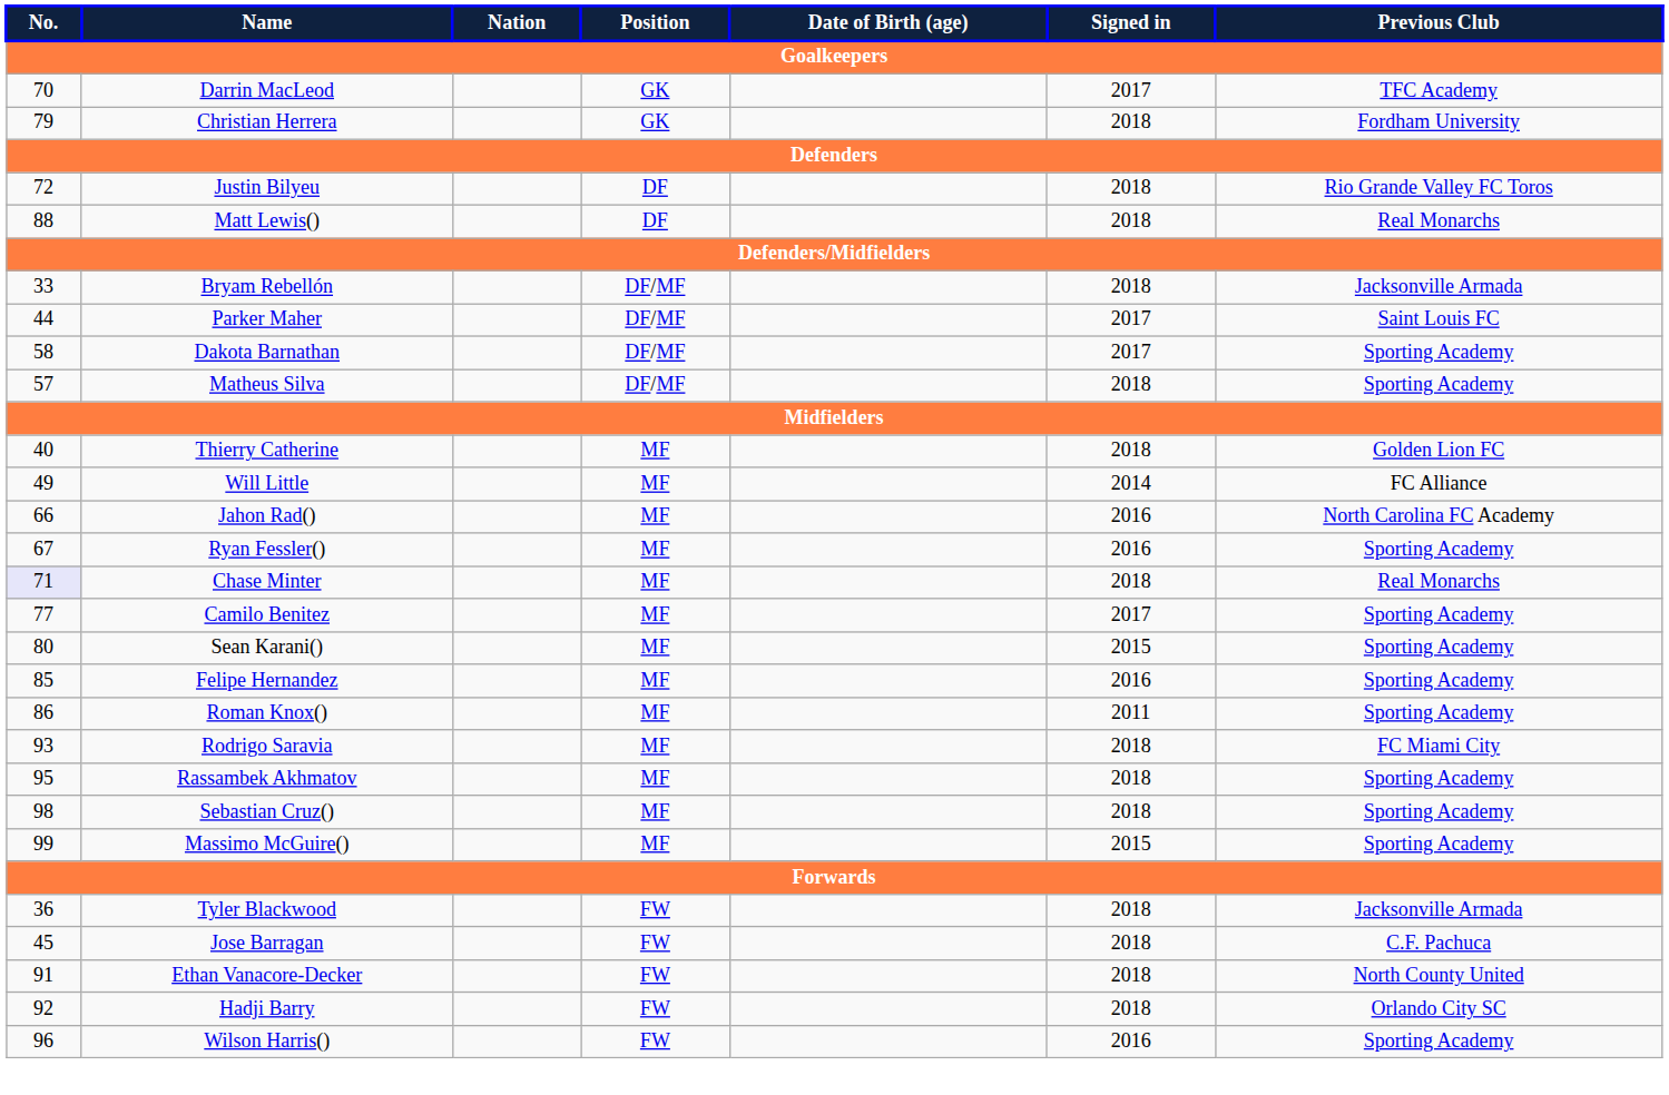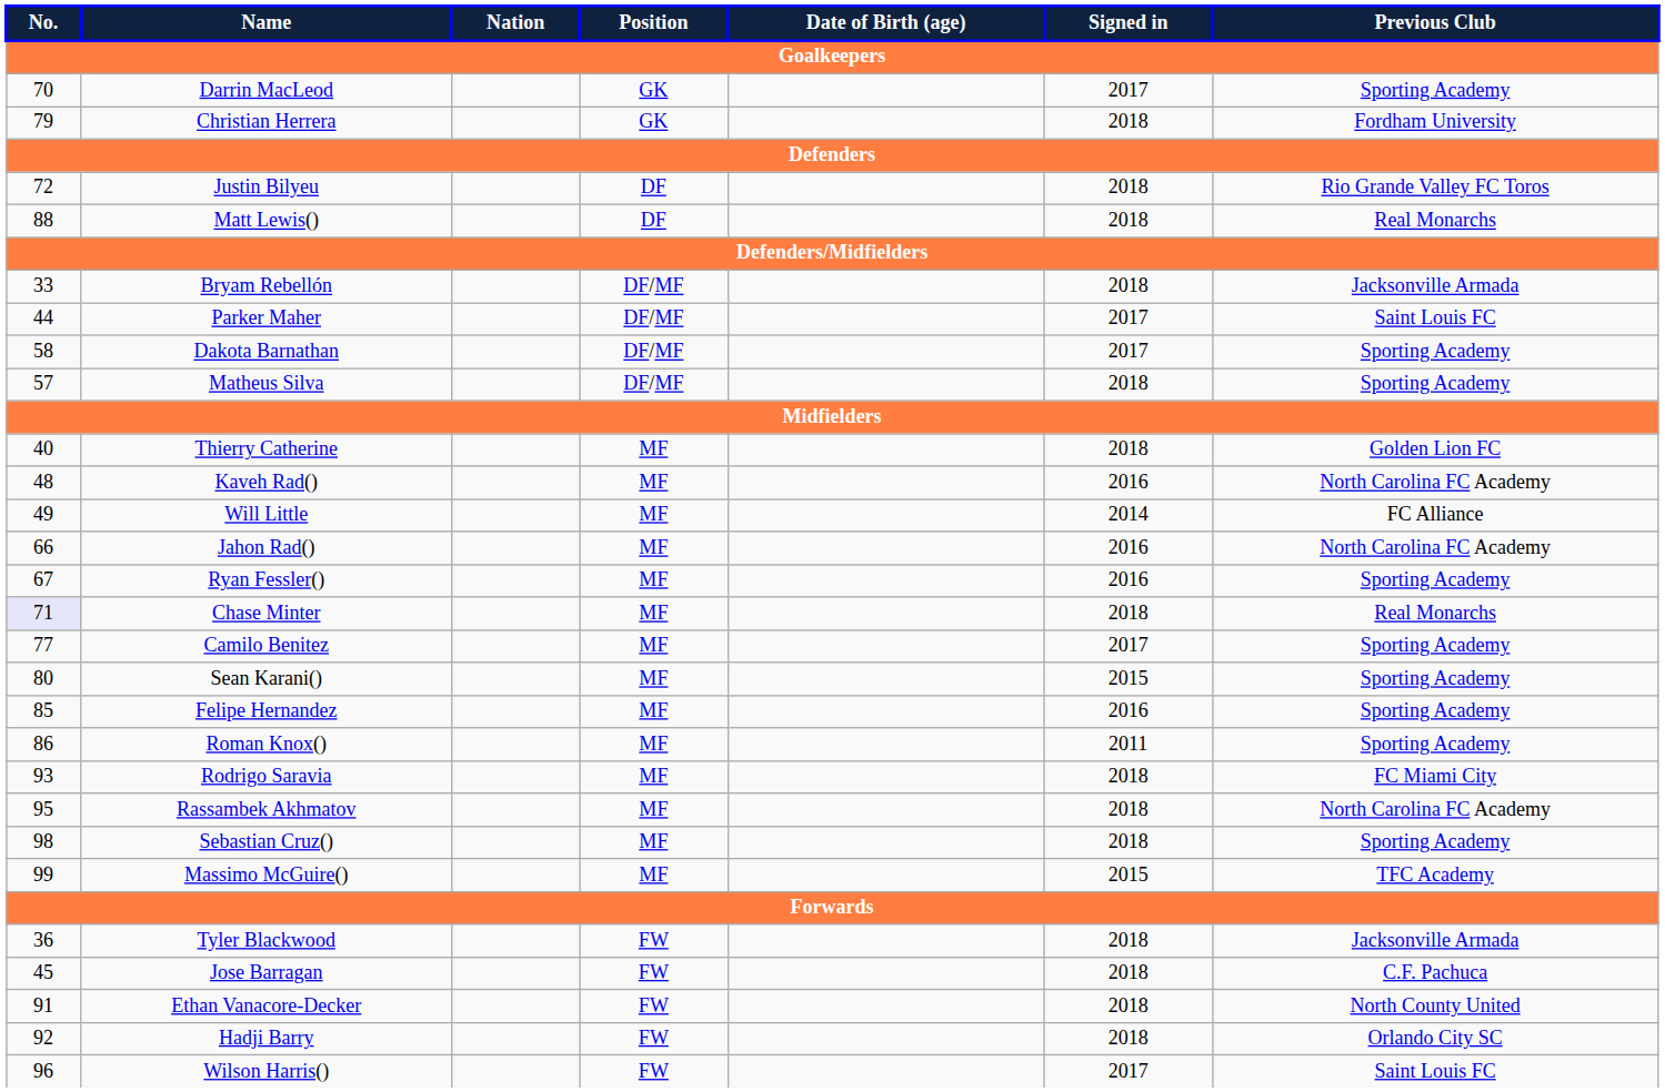Darrin MacLeod | Previous Club: TFC Academy -> Sporting Academy
+ row: 48 | Kaveh Rad() | MF | 2016 | North Carolina FC Academy
Rassambek Akhmatov | Previous Club: Sporting Academy -> North Carolina FC Academy
Massimo McGuire() | Previous Club: Sporting Academy -> TFC Academy
Wilson Harris() | Signed in: 2016 -> 2017
Wilson Harris() | Previous Club: Sporting Academy -> Saint Louis FC
